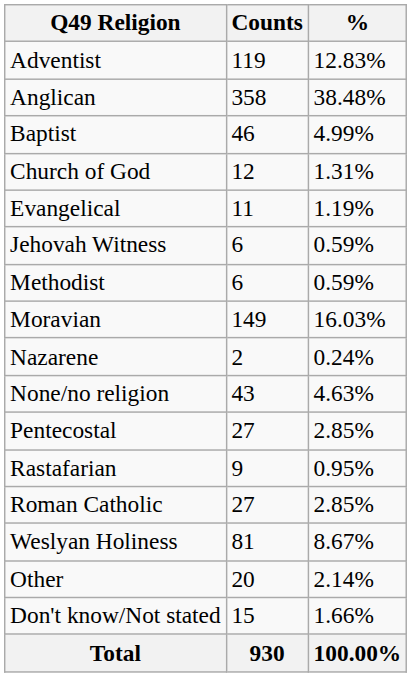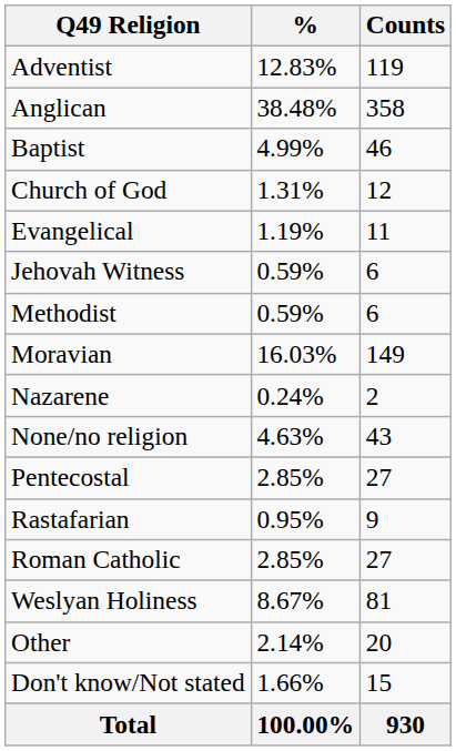columns swapped: Counts <-> %
